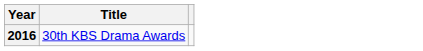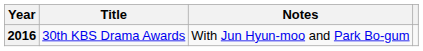+ column: Notes | With Jun Hyun-moo and Park Bo-gum
